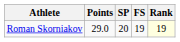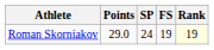Roman Skorniakov | SP: 20 -> 24
